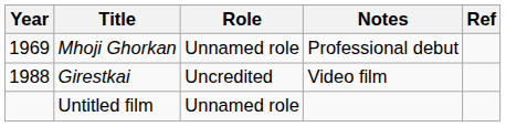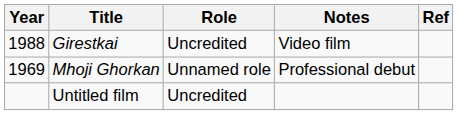rows swapped: Mhoji Ghorkan <-> Girestkai
Untitled film | Role: Unnamed role -> Uncredited
